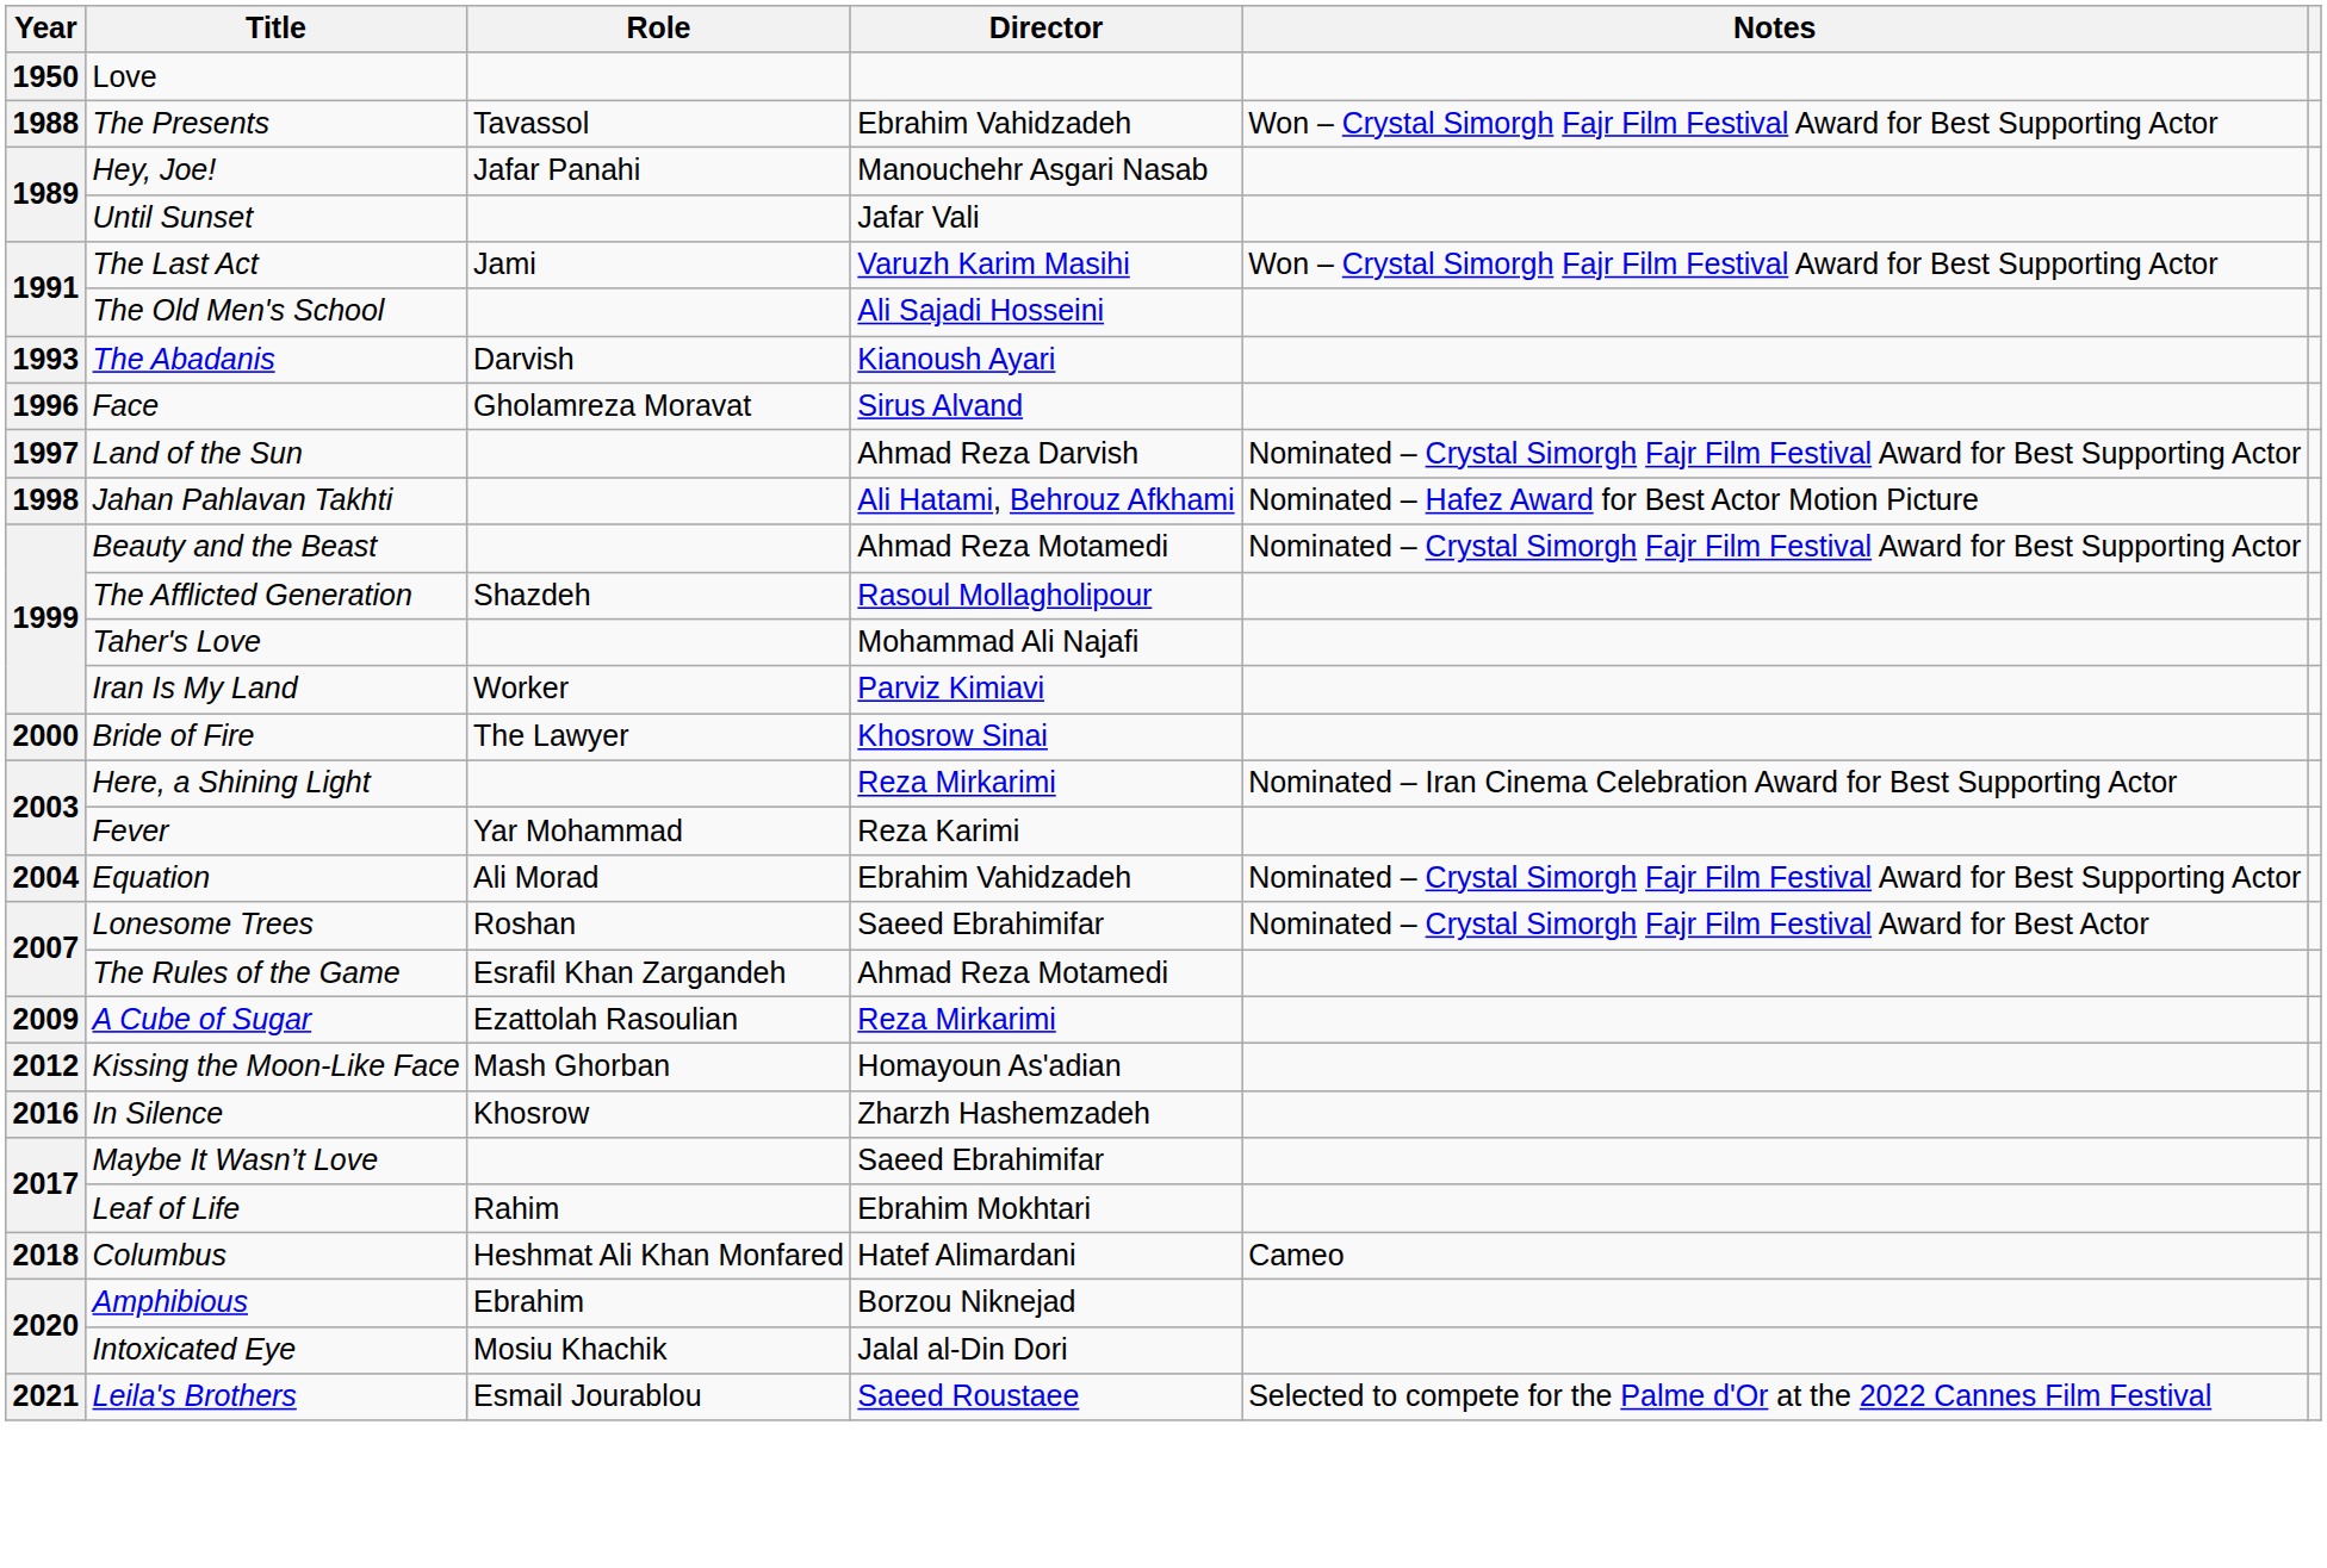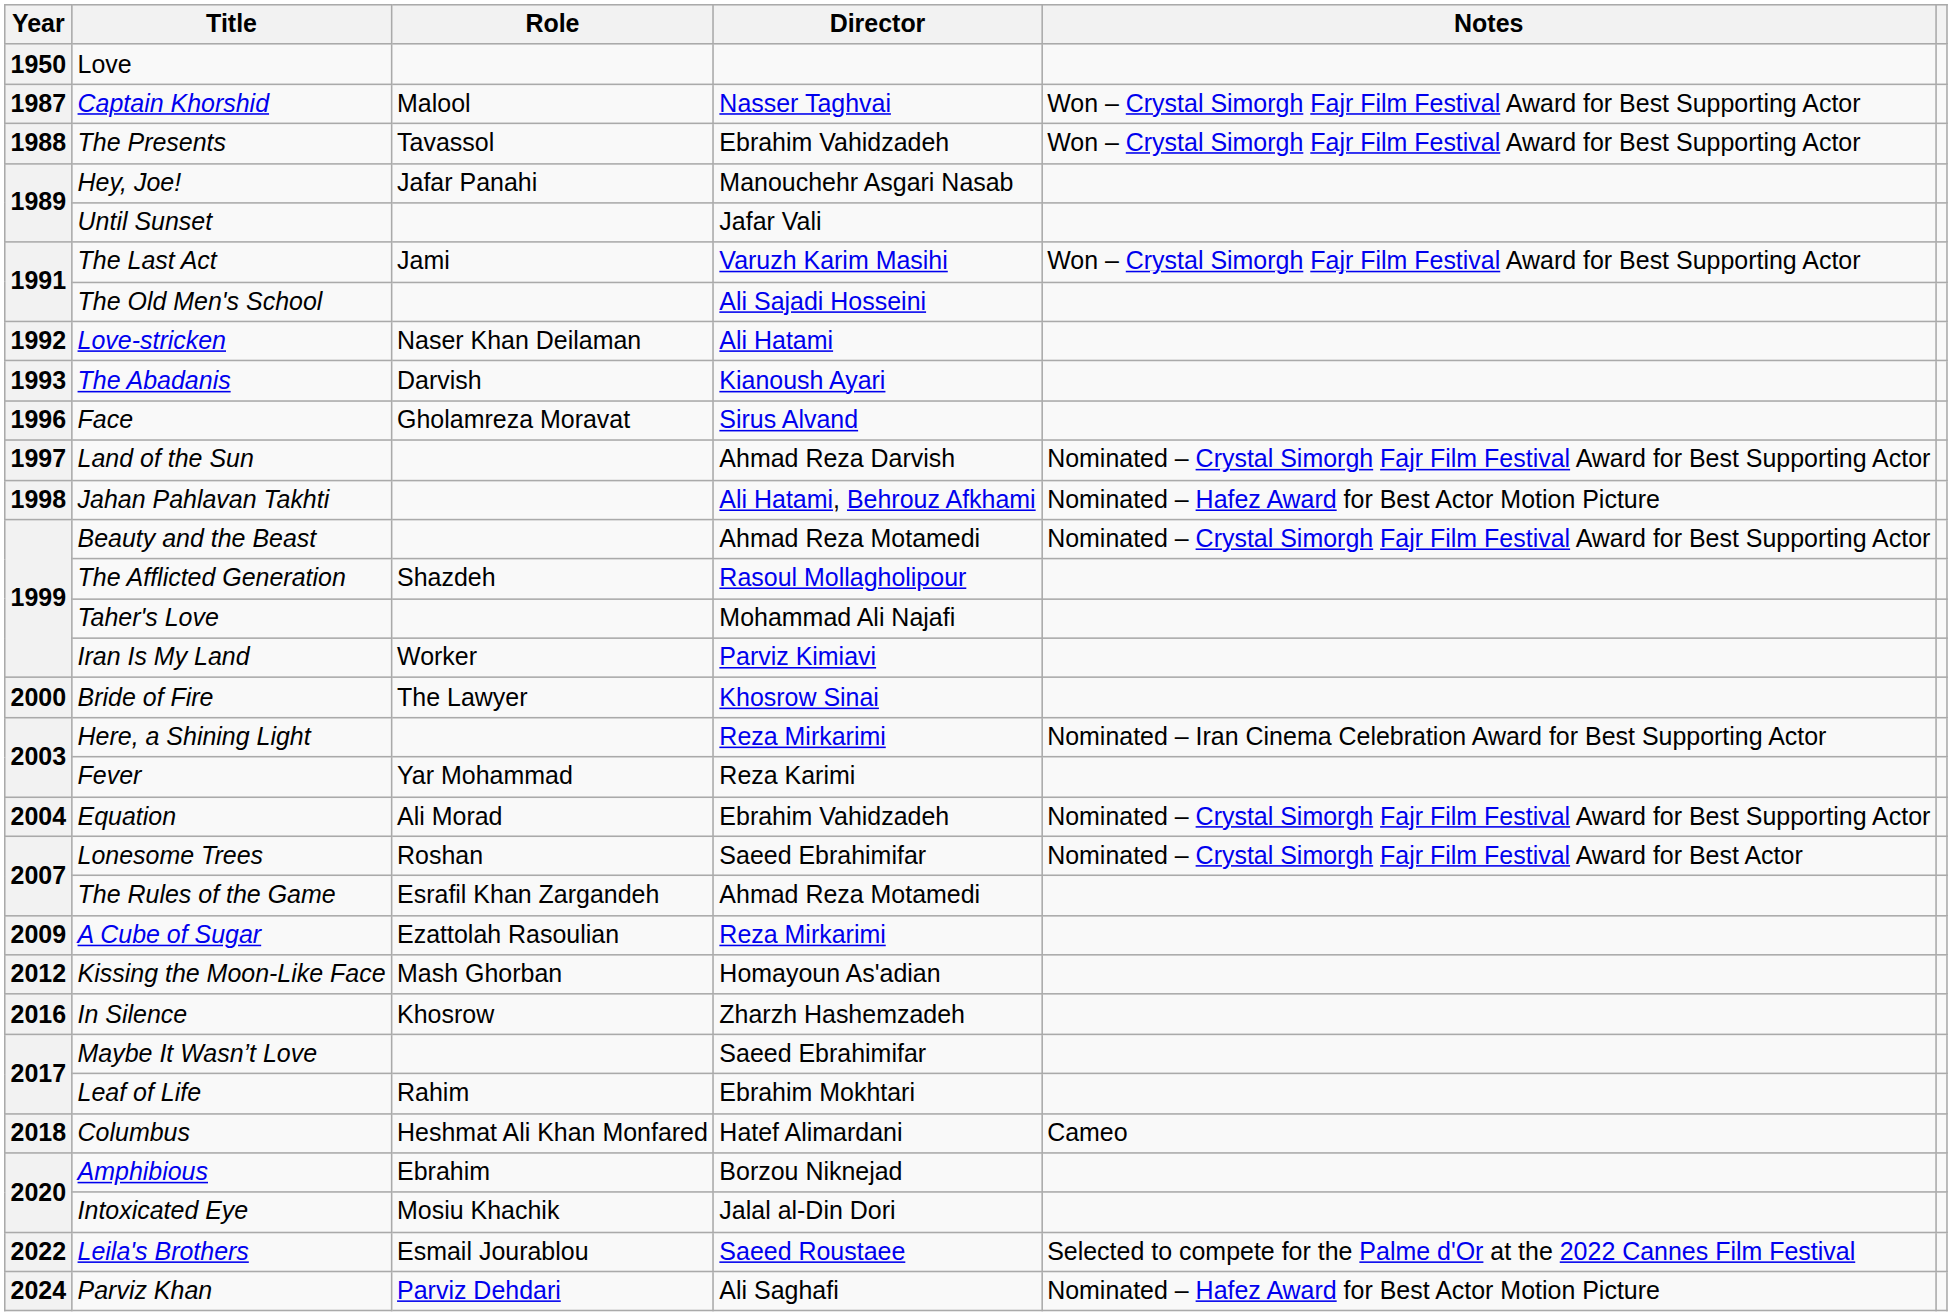+ row: 1987 | Captain Khorshid | Malool | Nasser Taghvai | Won – Crystal Simorgh Fajr Film Festival Award for Best Supporting Actor
+ row: 1992 | Love-stricken | Naser Khan Deilaman | Ali Hatami
Leila's Brothers | Year: 2021 -> 2022
+ row: 2024 | Parviz Khan | Parviz Dehdari | Ali Saghafi | Nominated – Hafez Award for Best Actor Motion Picture
